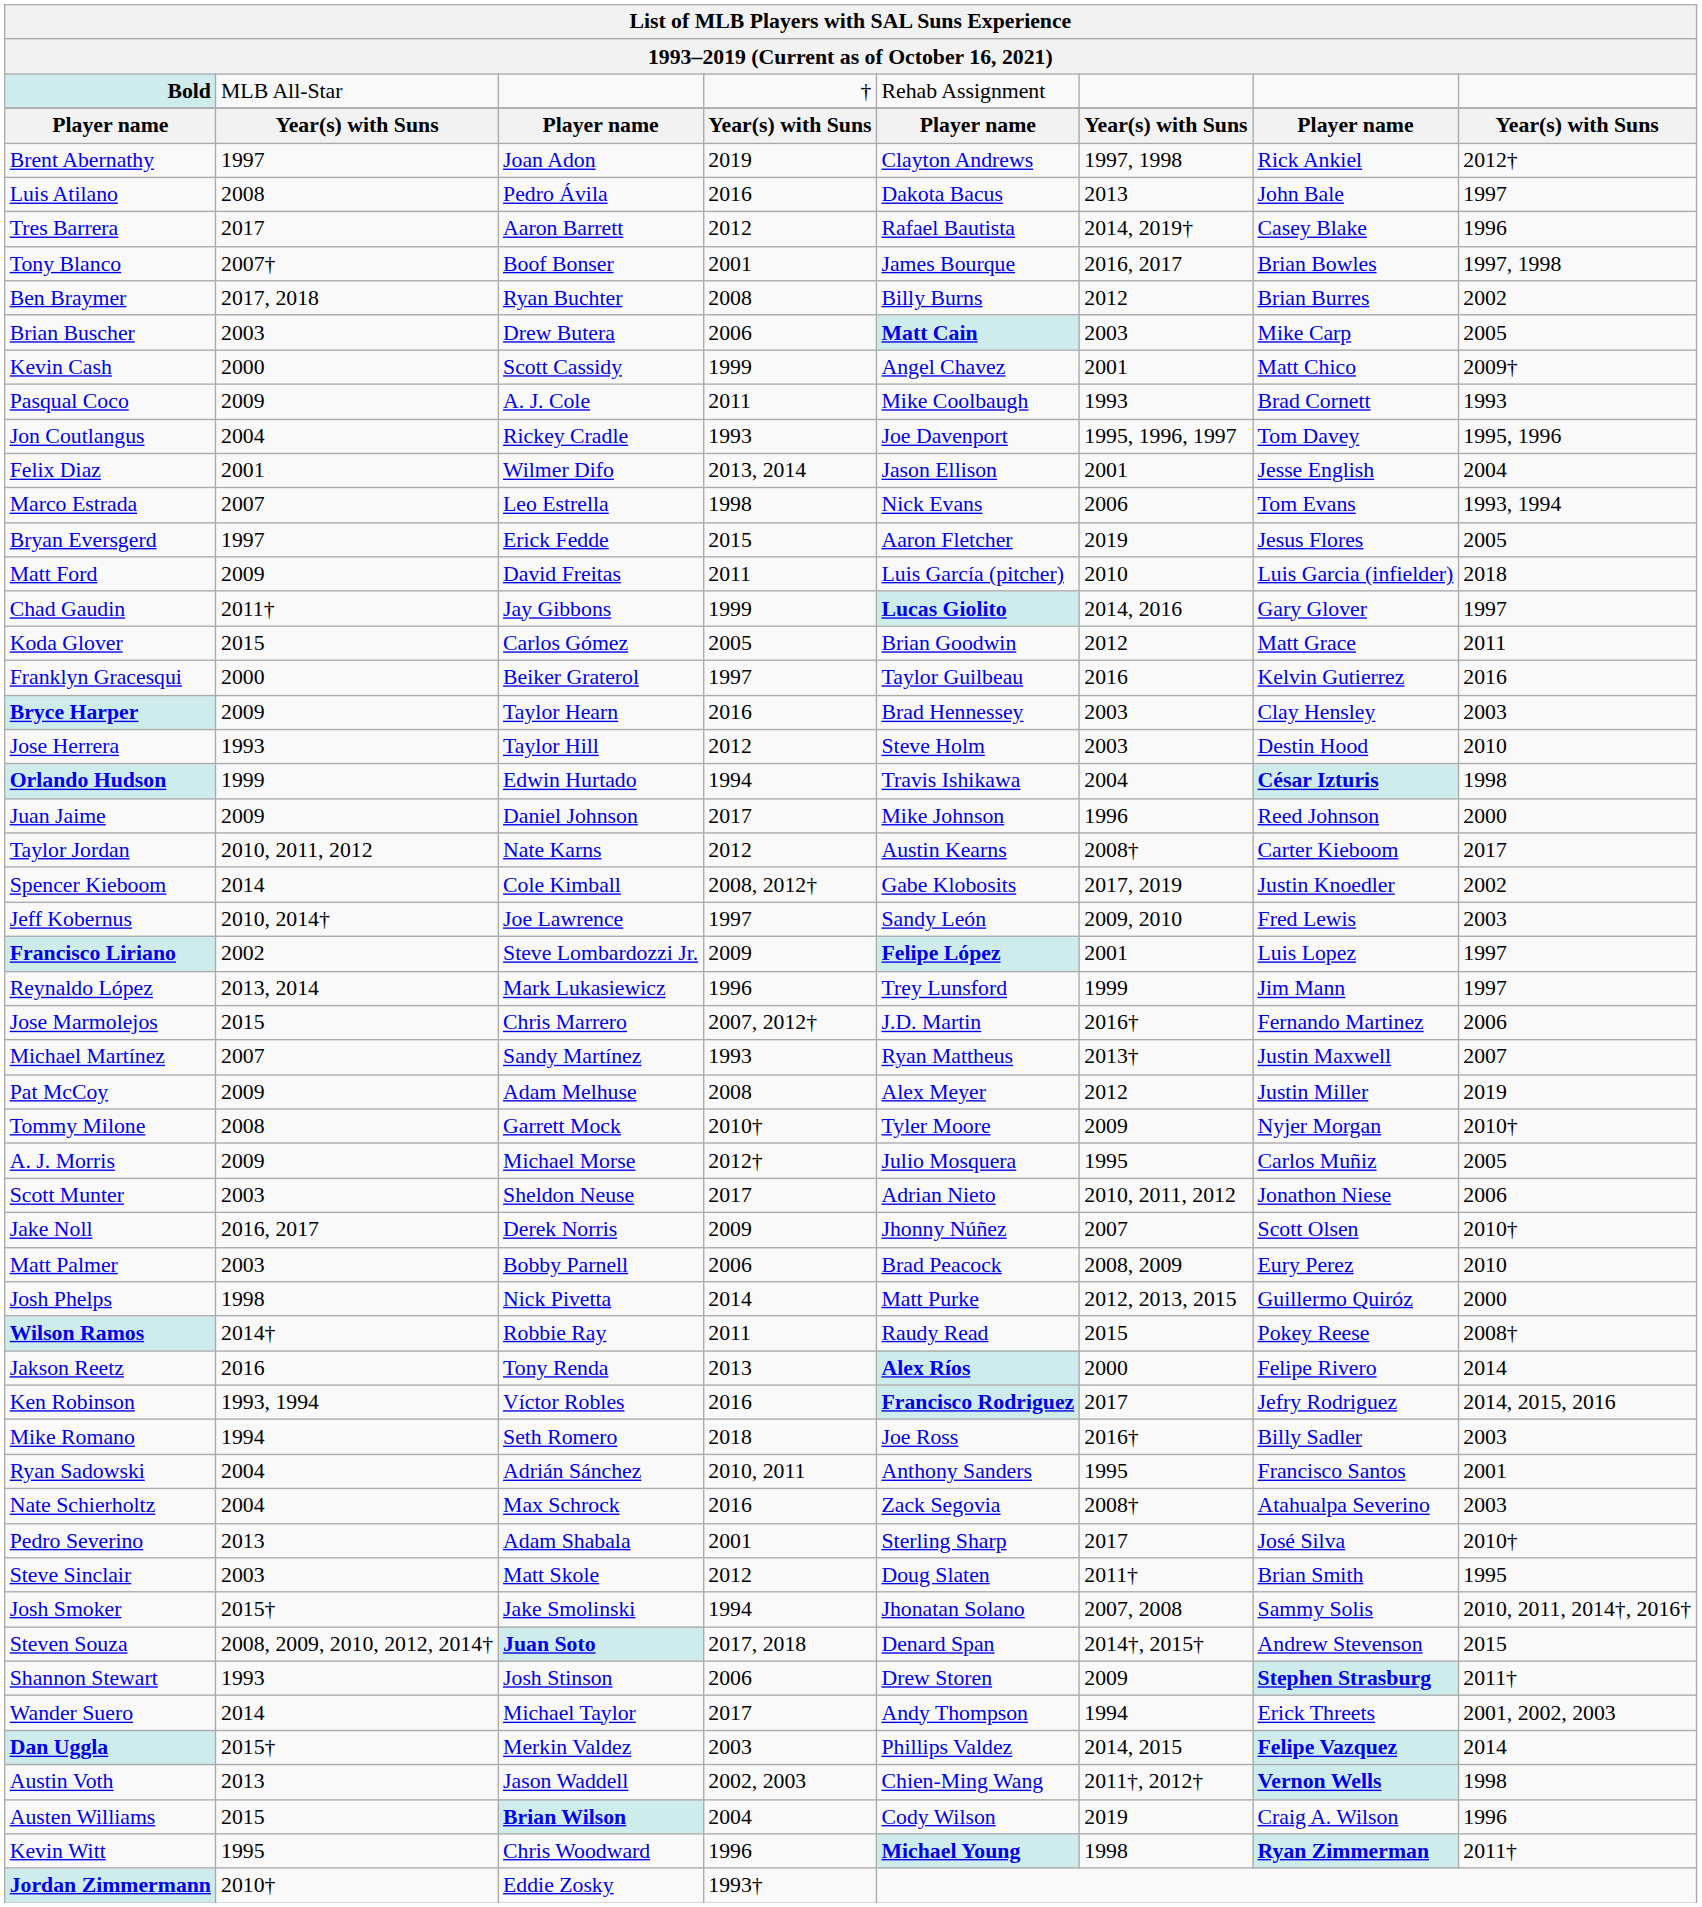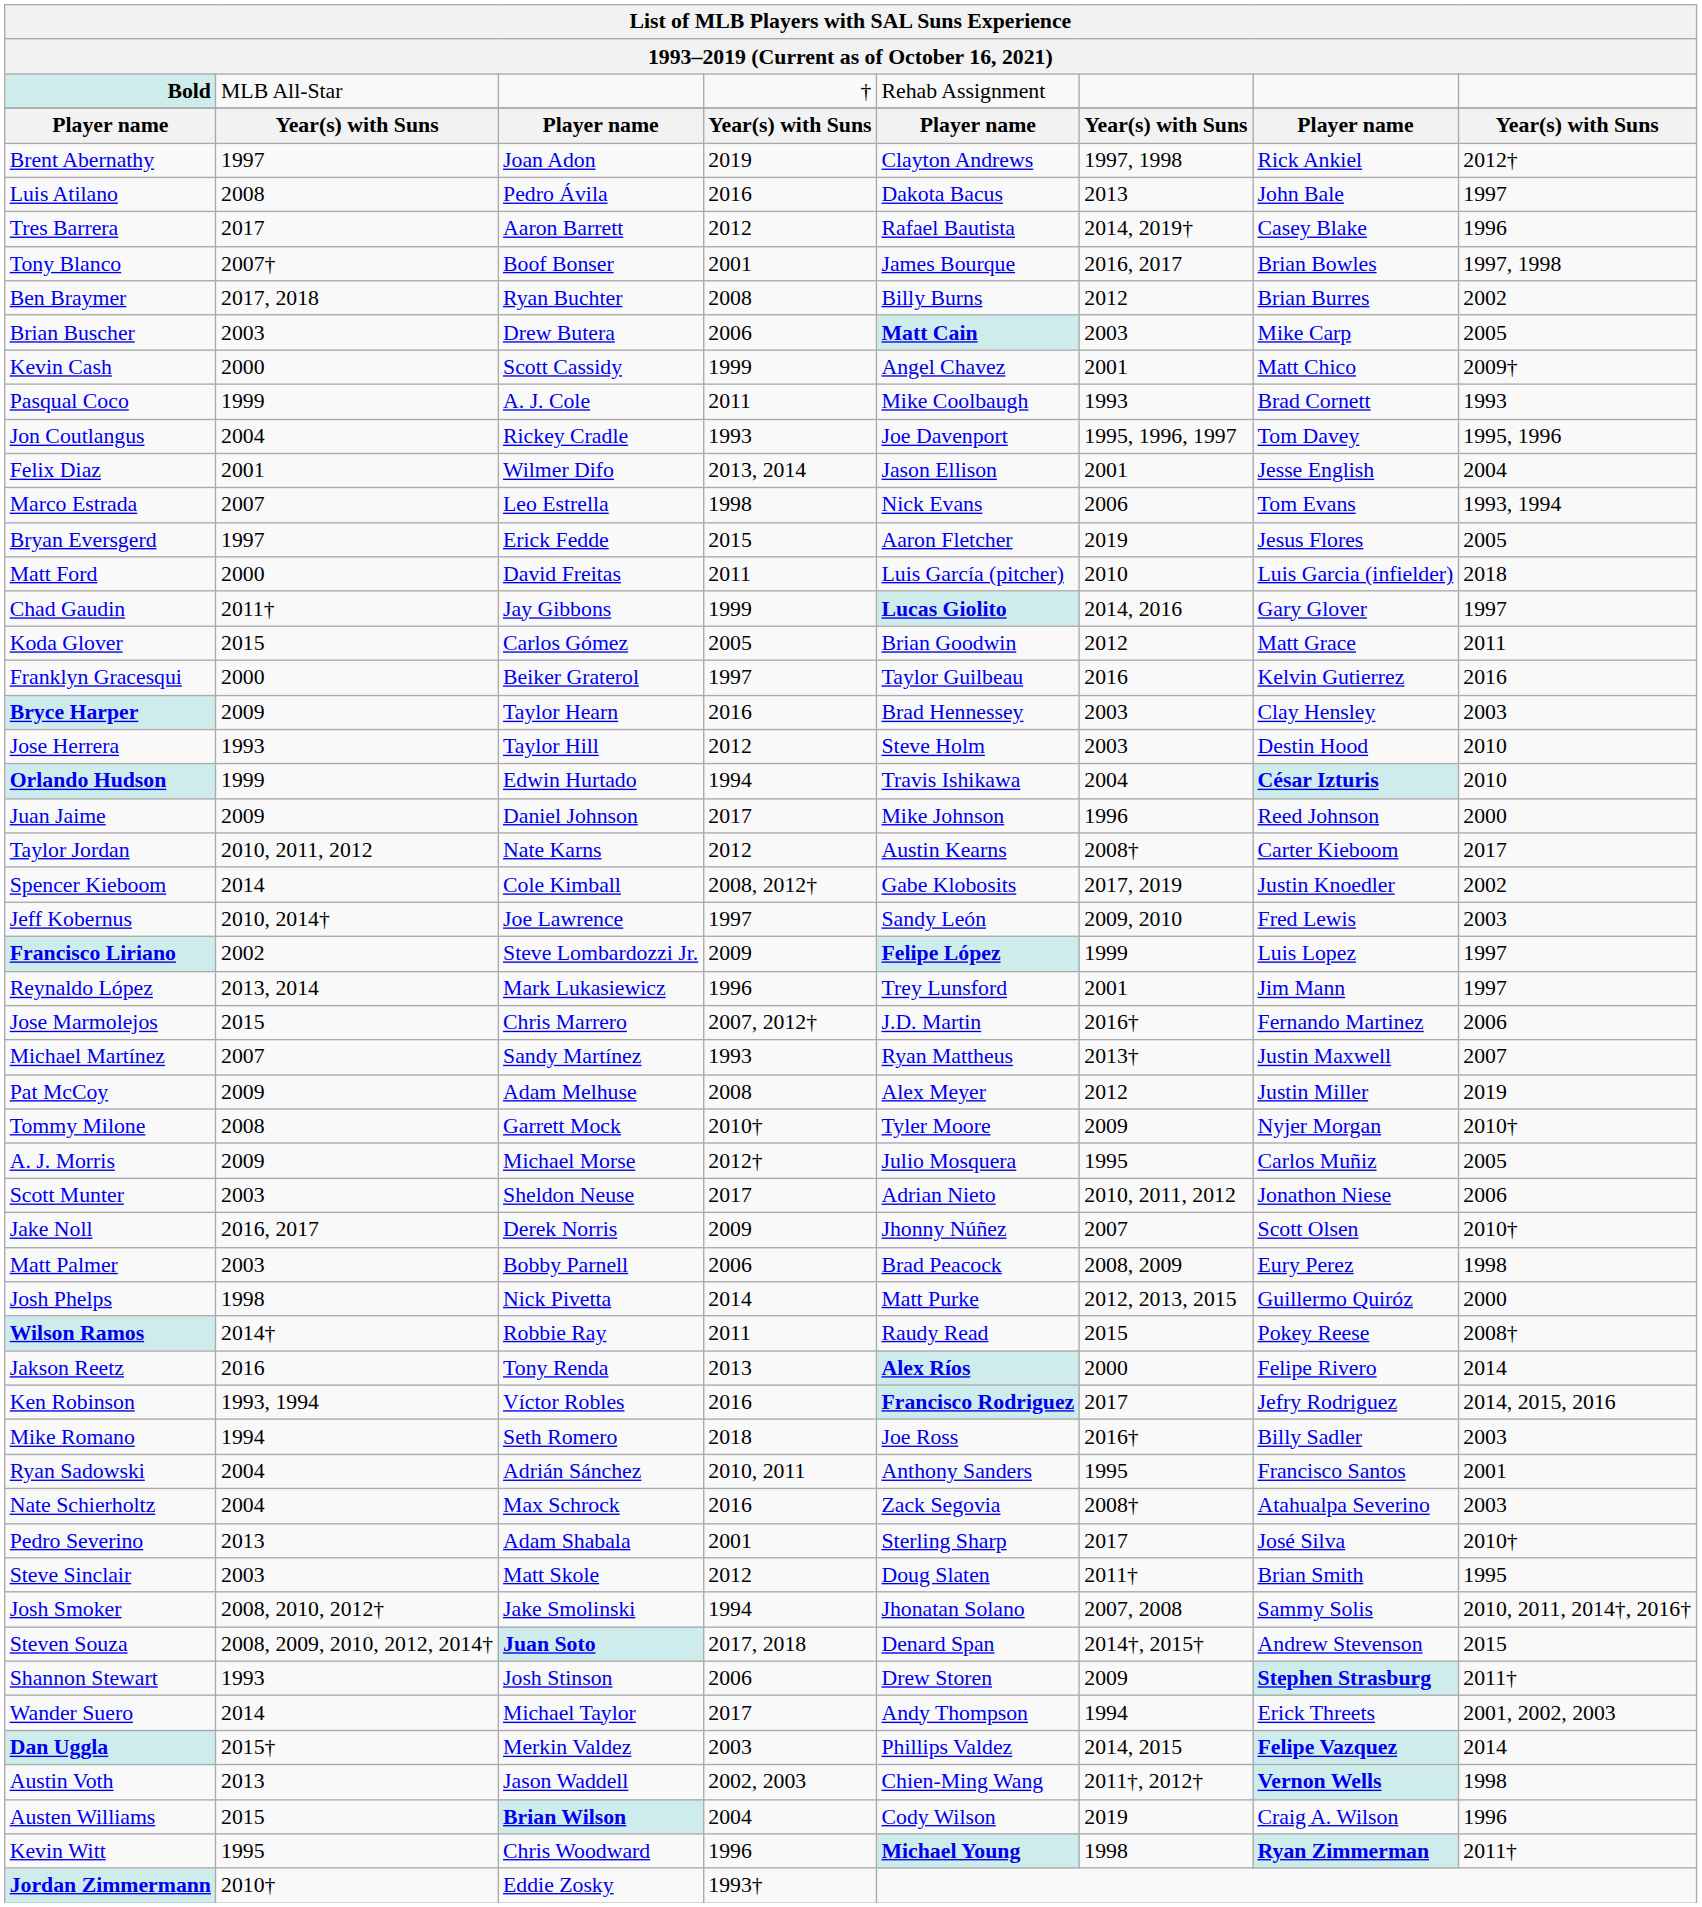Pasqual Coco | column 2: 2009 -> 1999
Matt Ford | column 2: 2009 -> 2000
Orlando Hudson | column 8: 1998 -> 2010
Francisco Liriano | column 6: 2001 -> 1999
Reynaldo López | column 6: 1999 -> 2001
Matt Palmer | column 8: 2010 -> 1998
Josh Smoker | column 2: 2015† -> 2008, 2010, 2012†
